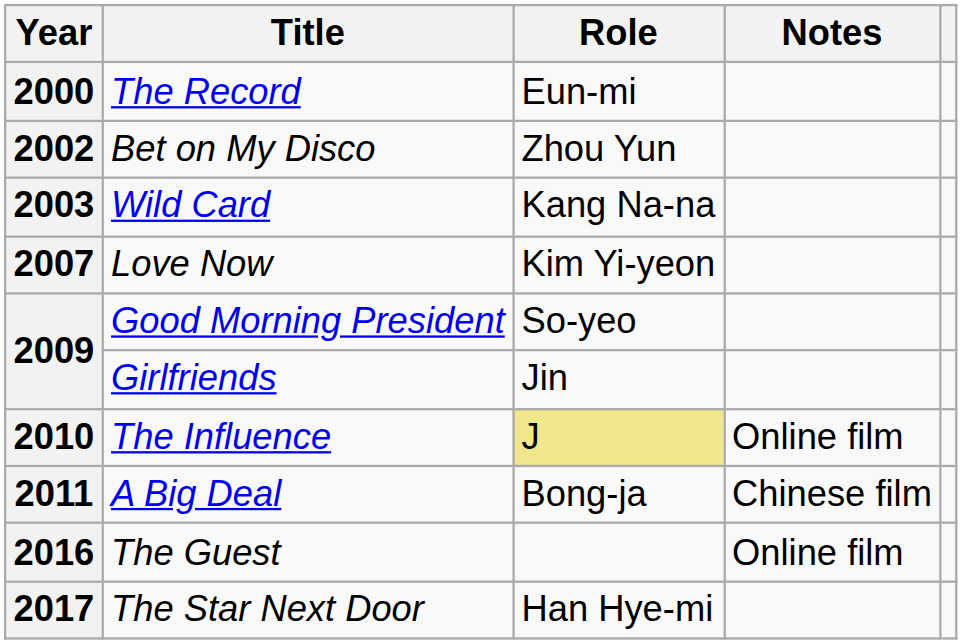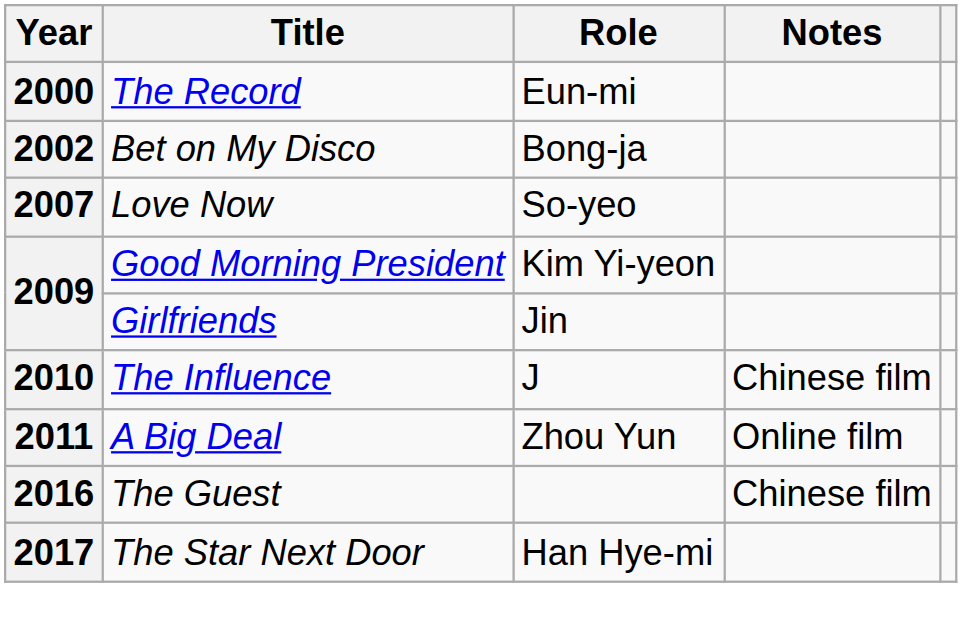2002 | Role: Zhou Yun -> Bong-ja
- row: 2003 | Wild Card | Kang Na-na
2007 | Role: Kim Yi-yeon -> So-yeo
2009 / Good Morning President | Role: So-yeo -> Kim Yi-yeon
2010 | Role: khaki background -> no background
2010 | Notes: Online film -> Chinese film
2011 | Role: Bong-ja -> Zhou Yun
2011 | Notes: Chinese film -> Online film
2016 | Notes: Online film -> Chinese film
